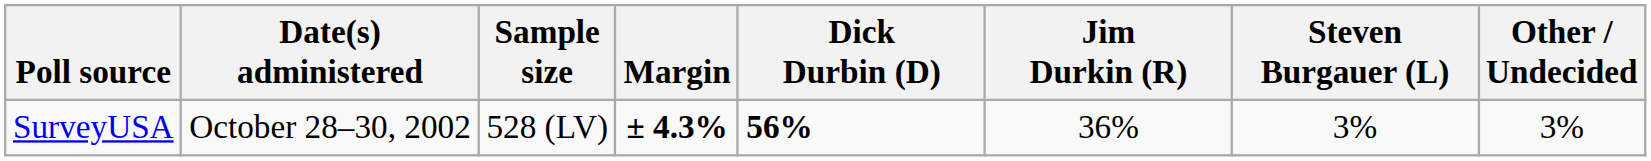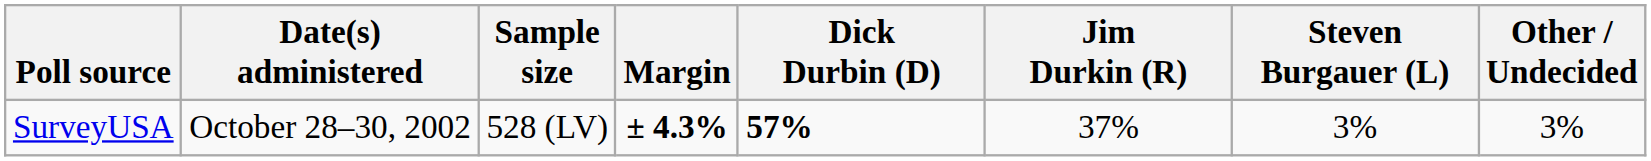SurveyUSA | Dick Durbin (D): 56% -> 57%
SurveyUSA | Jim Durkin (R): 36% -> 37%
